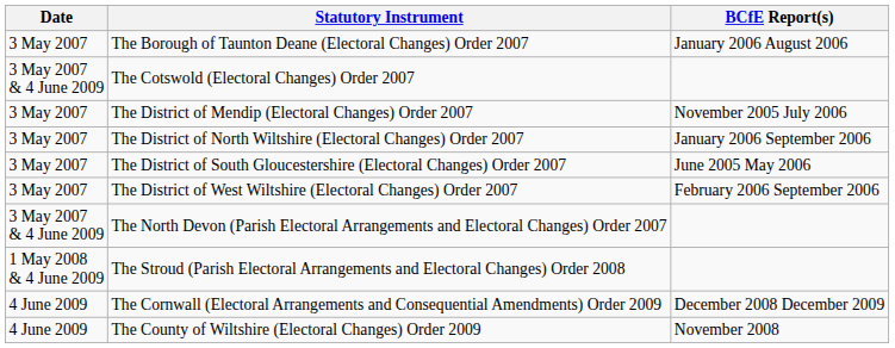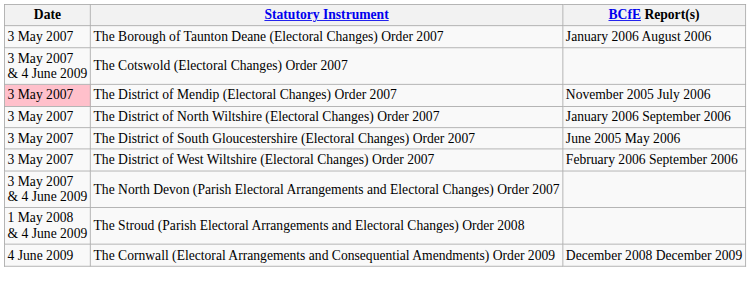The District of Mendip (Electoral Changes) Order 2007 | Date: no background -> pink background
- row: 4 June 2009 | The County of Wiltshire (Electoral Changes) Order 2009 | November 2008
